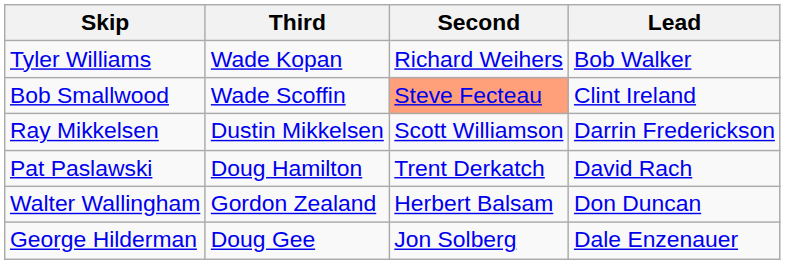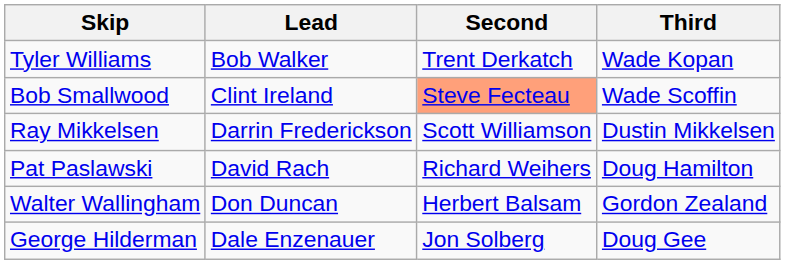columns swapped: Third <-> Lead
Tyler Williams | Second: Richard Weihers -> Trent Derkatch
Pat Paslawski | Second: Trent Derkatch -> Richard Weihers
